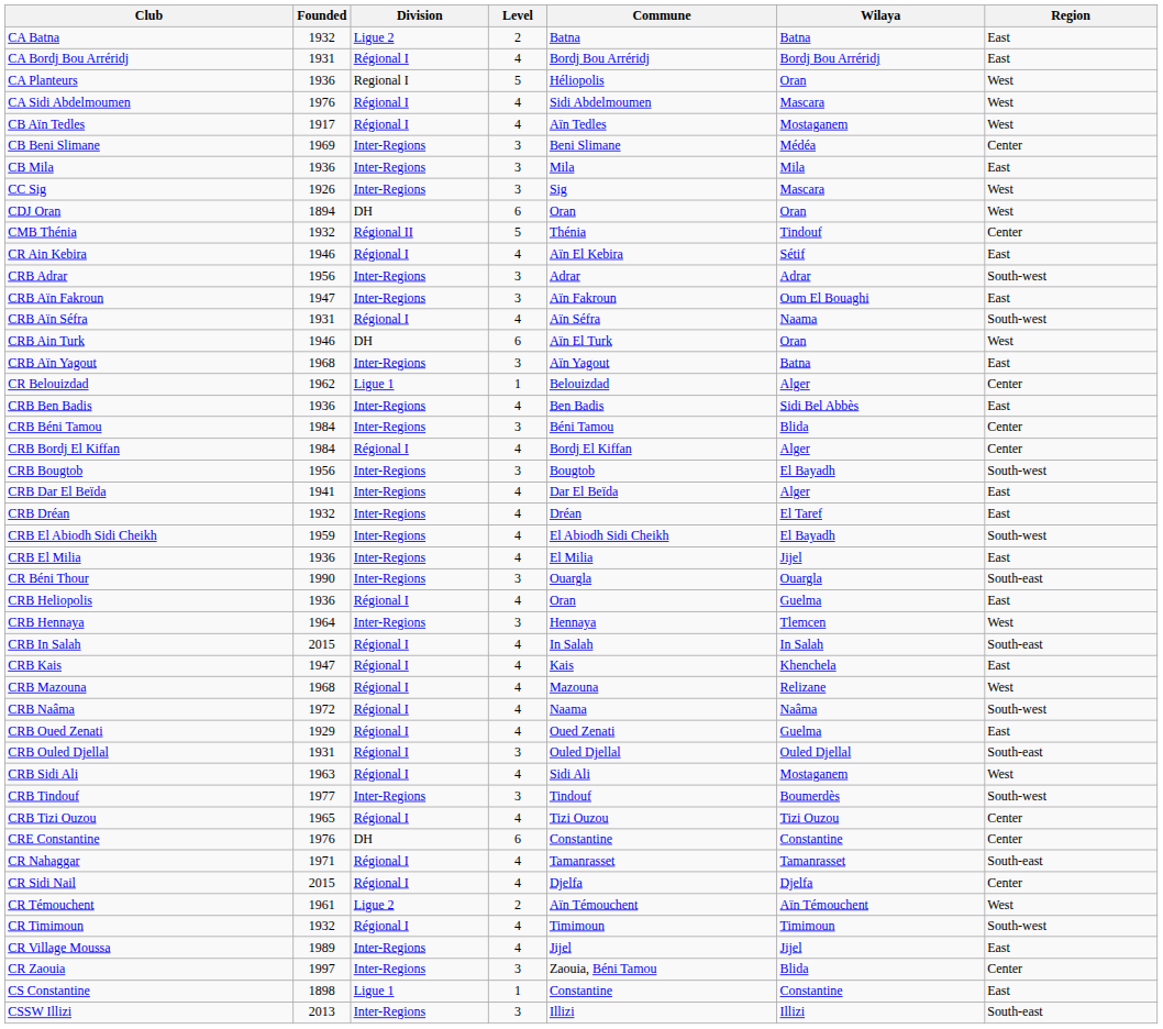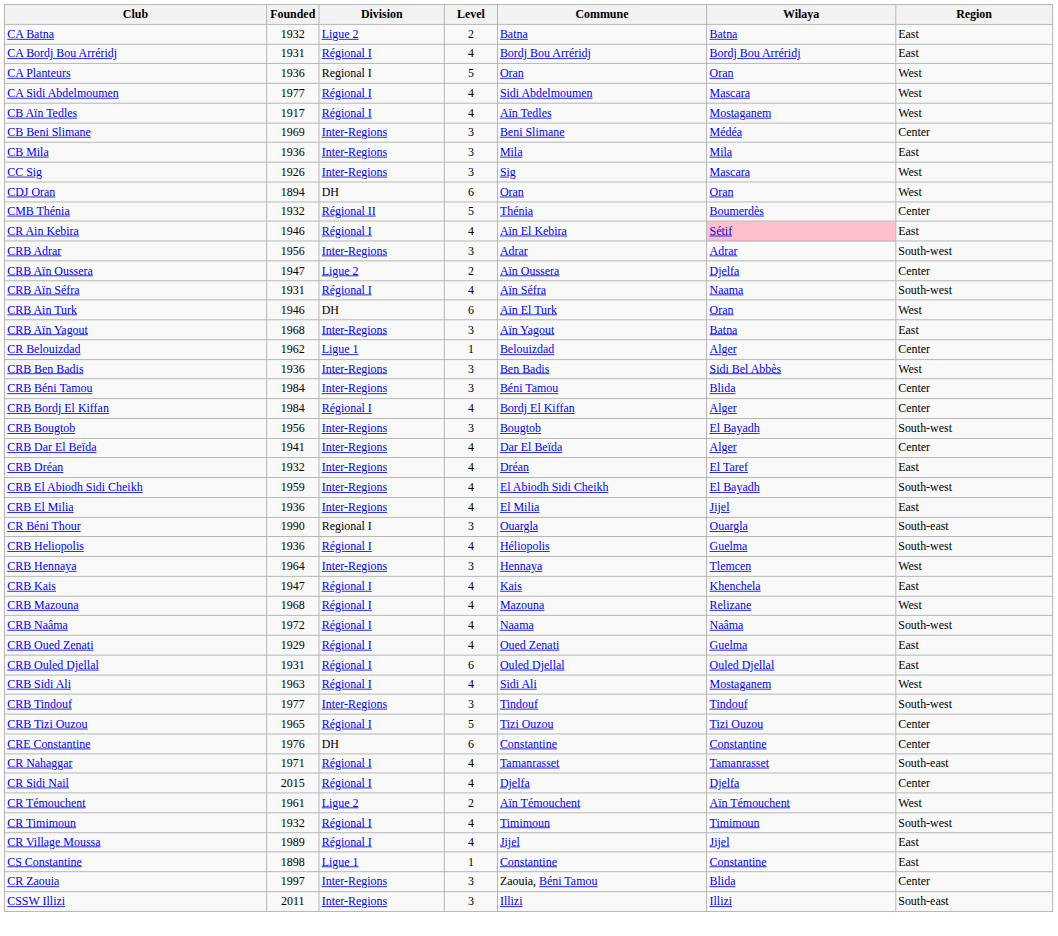CA Planteurs | Commune: Héliopolis -> Oran
CA Sidi Abdelmoumen | Founded: 1976 -> 1977
CMB Thénia | Wilaya: Tindouf -> Boumerdès
CR Ain Kebira | Wilaya: no background -> pink background
- row: CRB Aïn Fakroun | 1947 | Inter-Regions | 3 | Aïn Fakroun | Oum El Bouaghi | East
+ row: CRB Aïn Oussera | 1947 | Ligue 2 | 2 | Aïn Oussera | Djelfa | Center
CRB Ben Badis | Level: 4 -> 3
CRB Ben Badis | Region: East -> West
CRB Dar El Beïda | Region: East -> Center
CR Béni Thour | Division: Inter-Regions -> Regional I
CRB Heliopolis | Commune: Oran -> Héliopolis
CRB Heliopolis | Region: East -> South-west
- row: CRB In Salah | 2015 | Régional I | 4 | In Salah | In Salah | South-east
CRB Ouled Djellal | Level: 3 -> 6
CRB Ouled Djellal | Region: South-east -> East
CRB Tindouf | Wilaya: Boumerdès -> Tindouf
CRB Tizi Ouzou | Level: 4 -> 5
CR Village Moussa | Division: Inter-Regions -> Régional I
rows swapped: CR Zaouia <-> CS Constantine
CSSW Illizi | Founded: 2013 -> 2011
